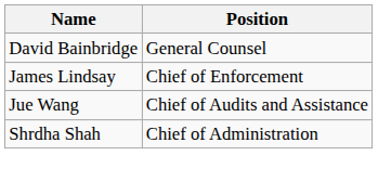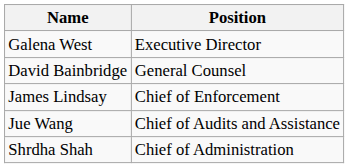+ row: Galena West | Executive Director
